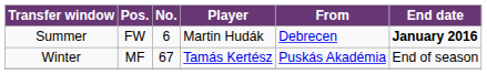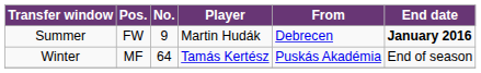Summer | No.: 6 -> 9
Winter | No.: 67 -> 64
